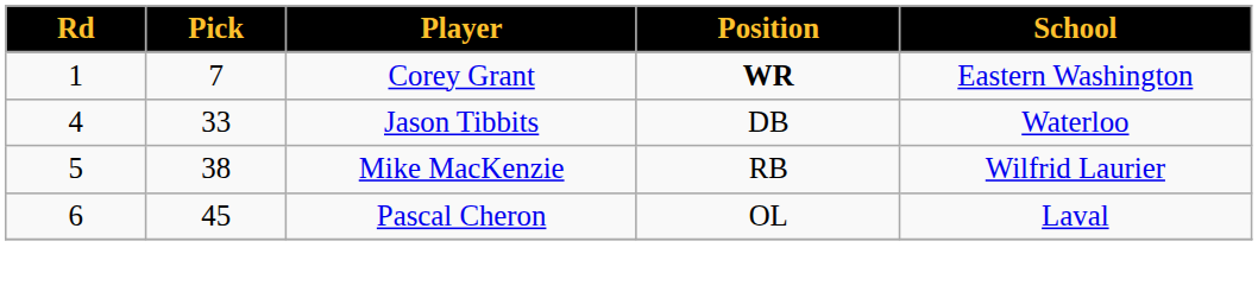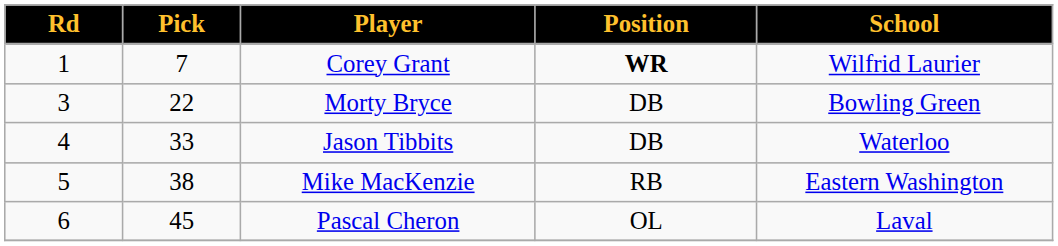Corey Grant | School: Eastern Washington -> Wilfrid Laurier
+ row: 3 | 22 | Morty Bryce | DB | Bowling Green
Mike MacKenzie | School: Wilfrid Laurier -> Eastern Washington
